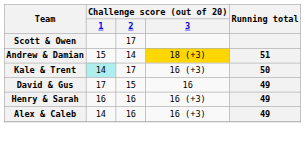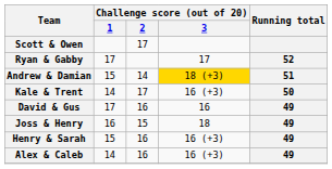+ row: Ryan & Gabby | 17 | 17 | 52
Kale & Trent | Challenge score (out of 20) / 1: paleturquoise background -> no background
David & Gus | Challenge score (out of 20) / 2: 15 -> 16
+ row: Joss & Henry | 16 | 15 | 18 | 49
Henry & Sarah | Challenge score (out of 20) / 1: 16 -> 15
